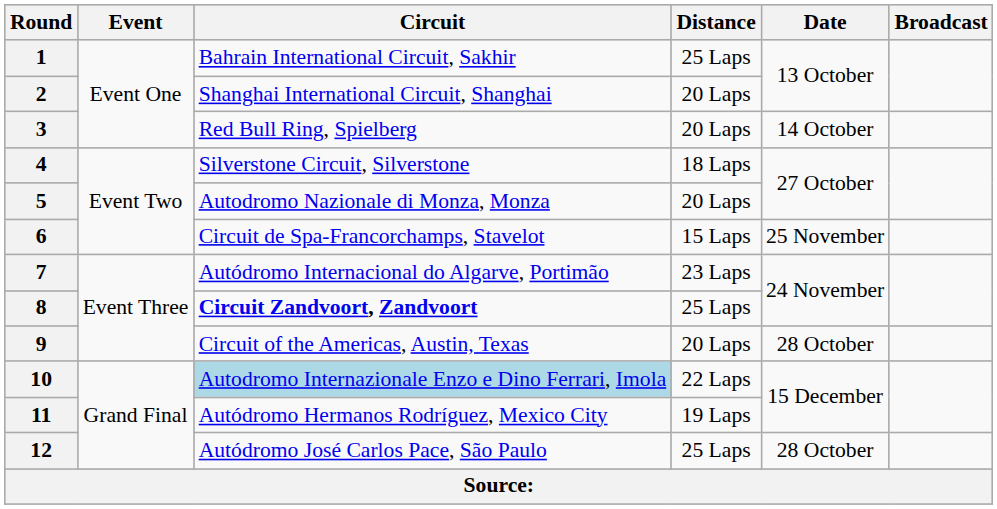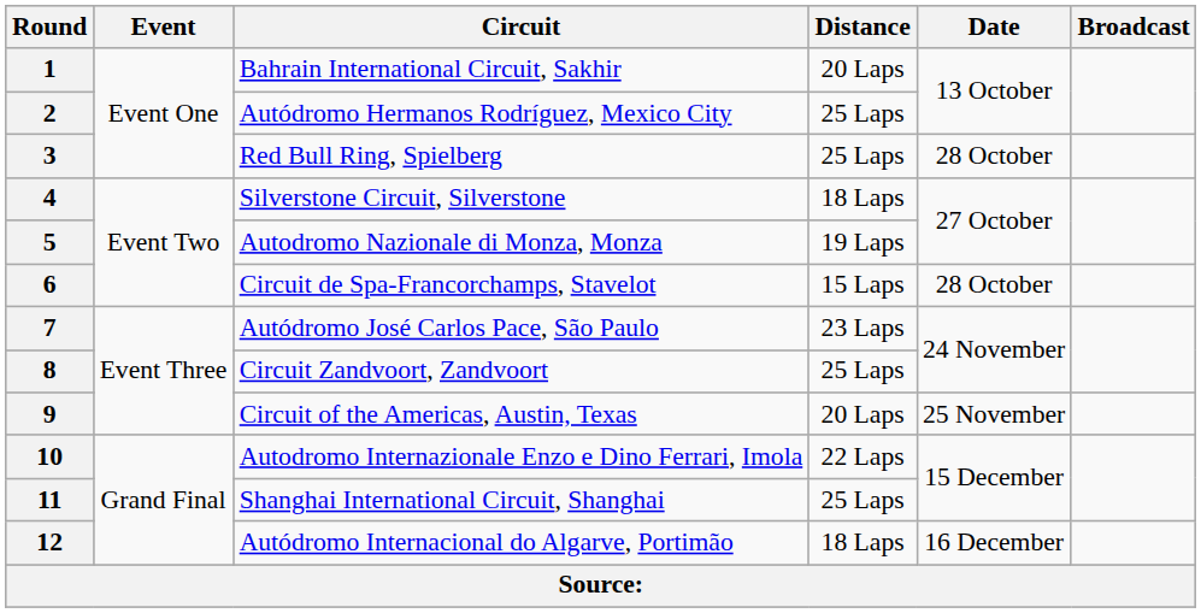1 | Distance: 25 Laps -> 20 Laps
2 | Circuit: Shanghai International Circuit, Shanghai -> Autódromo Hermanos Rodríguez, Mexico City
2 | Distance: 20 Laps -> 25 Laps
3 | Distance: 20 Laps -> 25 Laps
3 | Date: 14 October -> 28 October
5 | Distance: 20 Laps -> 19 Laps
6 | Date: 25 November -> 28 October
7 | Circuit: Autódromo Internacional do Algarve, Portimão -> Autódromo José Carlos Pace, São Paulo
8 | Circuit: bold -> normal
9 | Date: 28 October -> 25 November
10 | Circuit: lightblue background -> no background
11 | Circuit: Autódromo Hermanos Rodríguez, Mexico City -> Shanghai International Circuit, Shanghai
11 | Distance: 19 Laps -> 25 Laps
12 | Circuit: Autódromo José Carlos Pace, São Paulo -> Autódromo Internacional do Algarve, Portimão
12 | Distance: 25 Laps -> 18 Laps
12 | Date: 28 October -> 16 December
